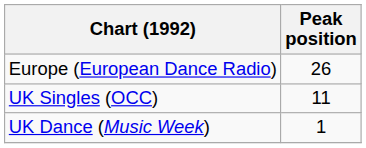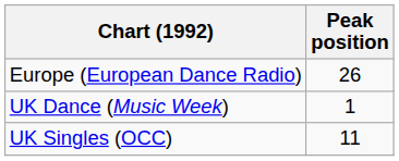rows swapped: UK Singles (OCC) <-> UK Dance (Music Week)
